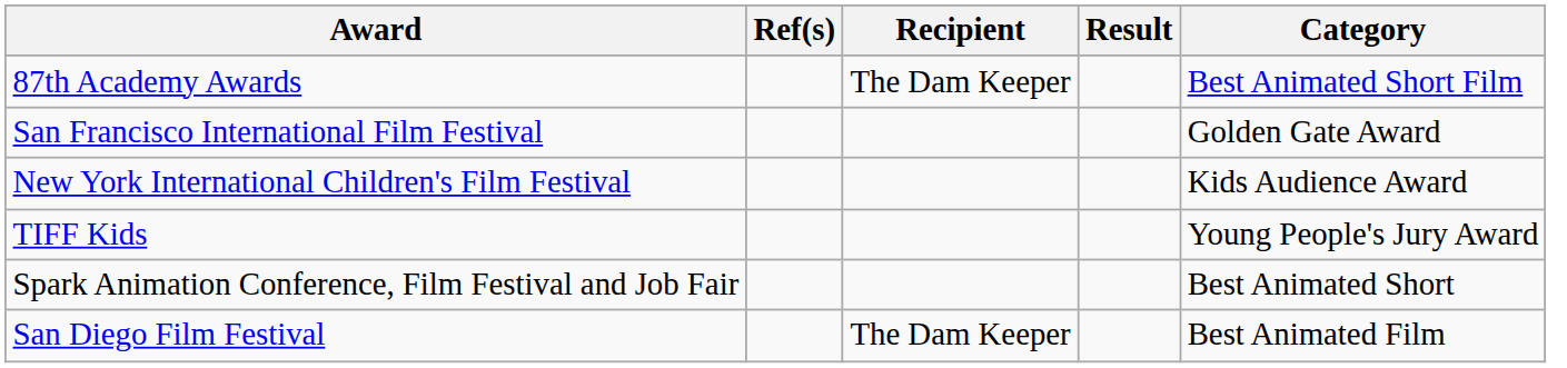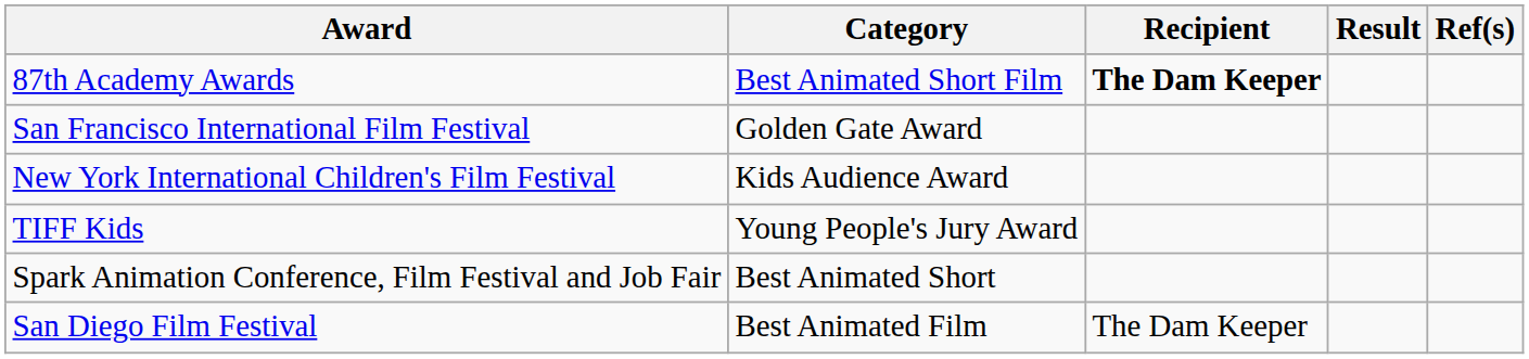columns swapped: Category <-> Ref(s)
87th Academy Awards | Recipient: normal -> bold
